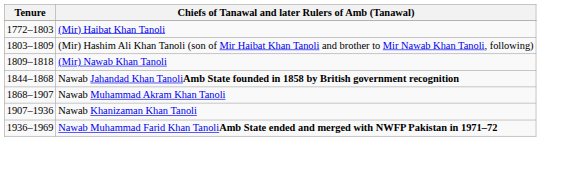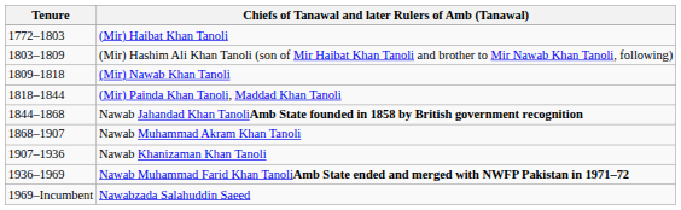+ row: 1818–1844 | (Mir) Painda Khan Tanoli, Maddad Khan Tanoli
+ row: 1969–Incumbent | Nawabzada Salahuddin Saeed
